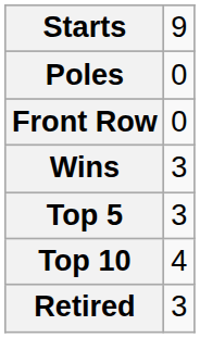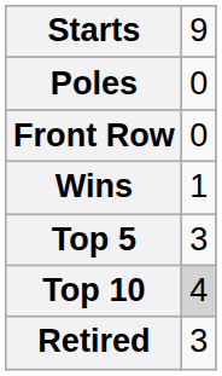Wins | column 2: 3 -> 1
Top 10 | column 2: no background -> lightgrey background
